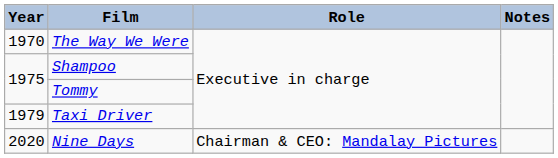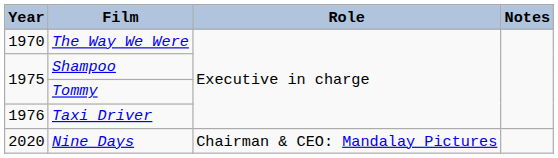Taxi Driver | Year: 1979 -> 1976
